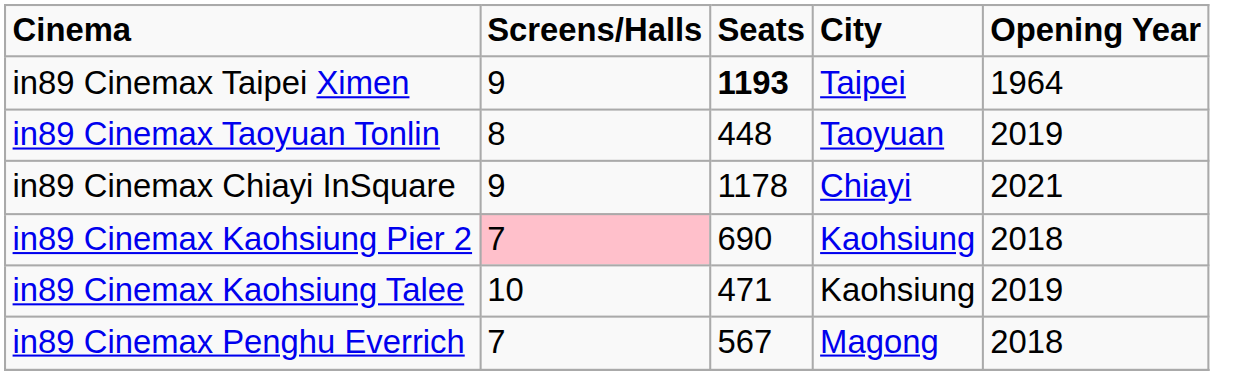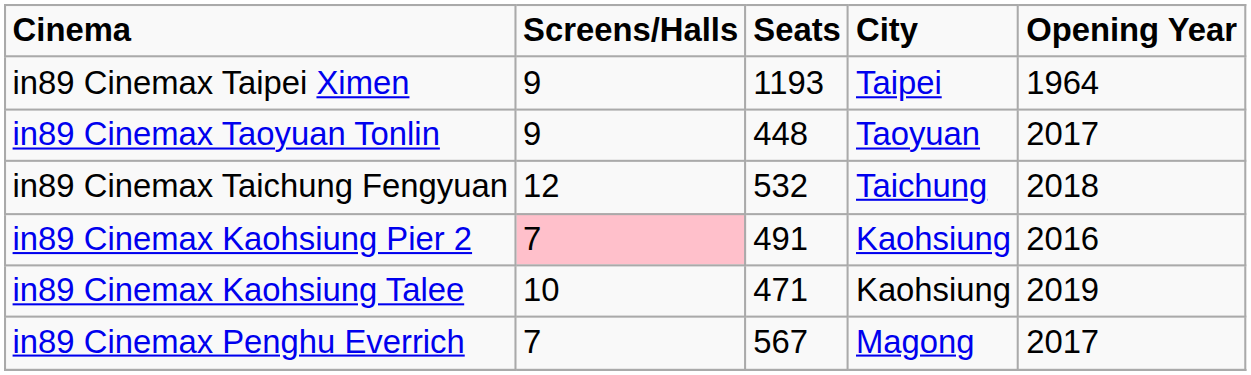in89 Cinemax Taipei Ximen | Seats: bold -> normal
in89 Cinemax Taoyuan Tonlin | Screens/Halls: 8 -> 9
in89 Cinemax Taoyuan Tonlin | Opening Year: 2019 -> 2017
+ row: in89 Cinemax Taichung Fengyuan | 12 | 532 | Taichung | 2018
- row: in89 Cinemax Chiayi InSquare | 9 | 1178 | Chiayi | 2021
in89 Cinemax Kaohsiung Pier 2 | Seats: 690 -> 491
in89 Cinemax Kaohsiung Pier 2 | Opening Year: 2018 -> 2016
in89 Cinemax Penghu Everrich | Opening Year: 2018 -> 2017
